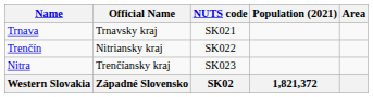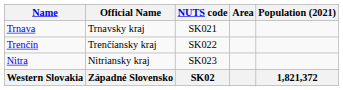columns swapped: Area <-> Population (2021)
Trenčín | Official Name: Nitriansky kraj -> Trenčíansky kraj
Nitra | Official Name: Trenčíansky kraj -> Nitriansky kraj
